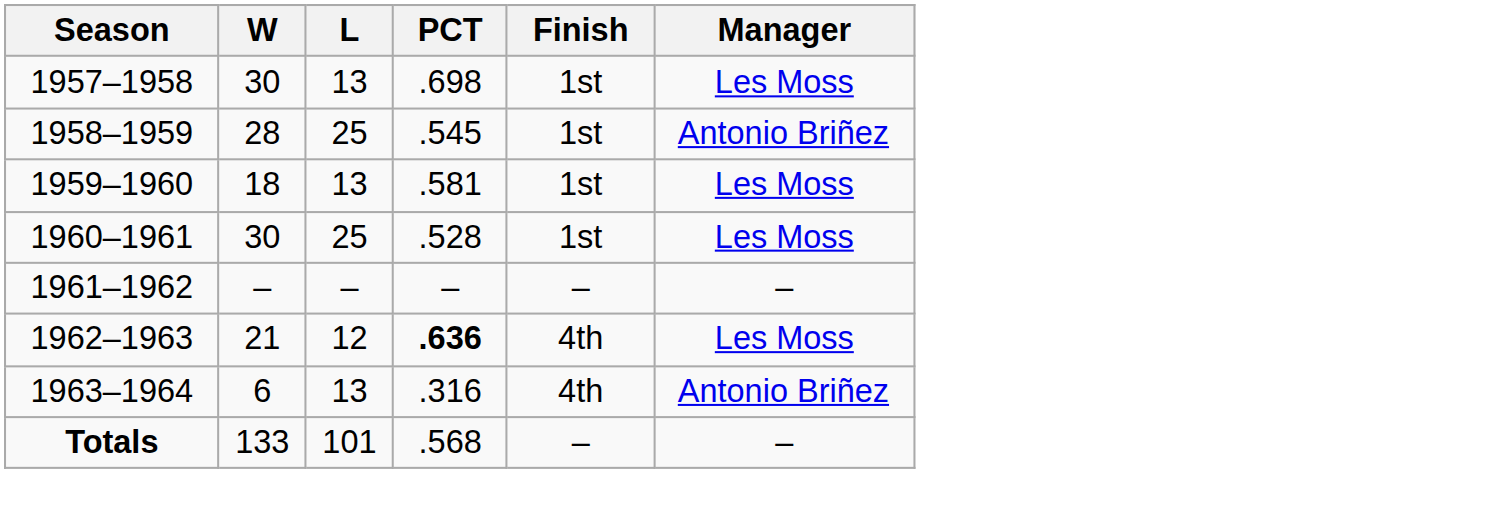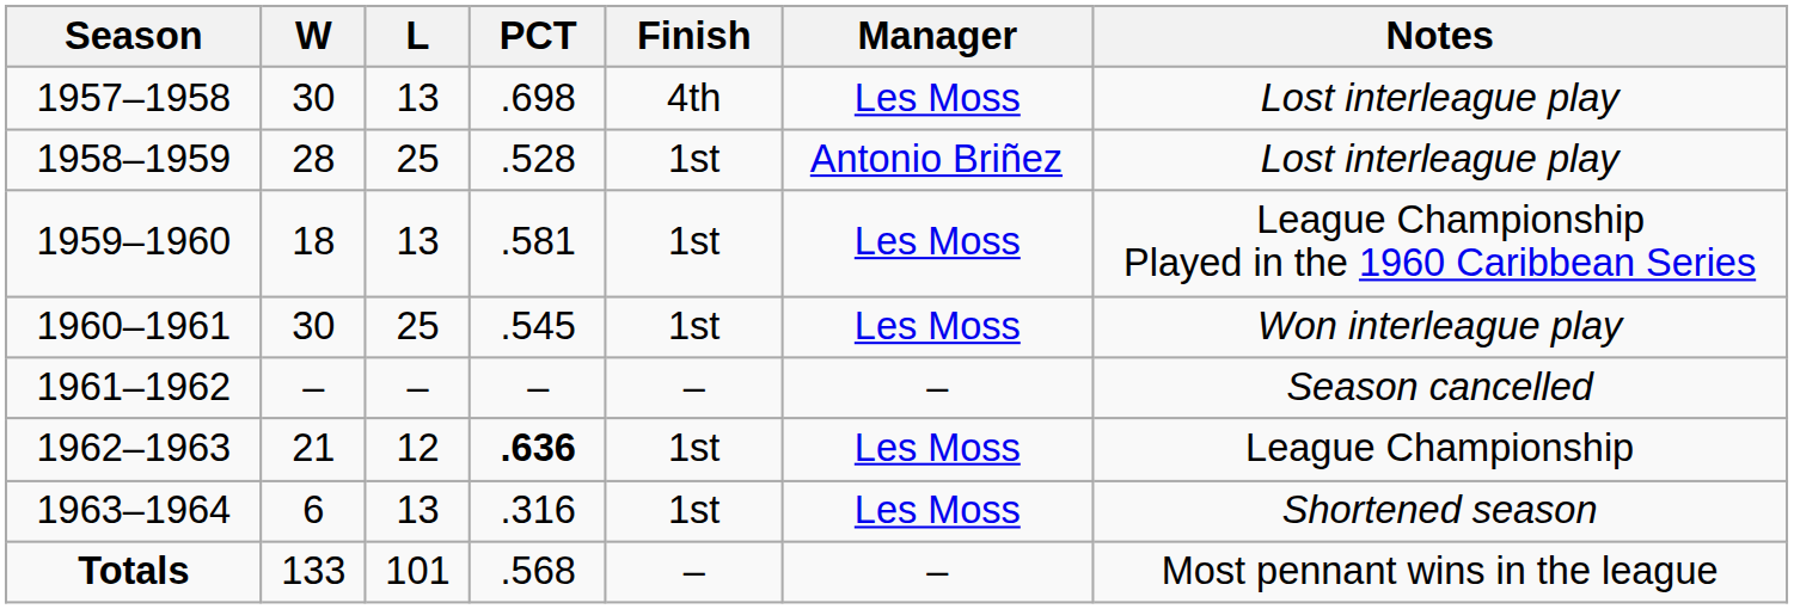+ column: Notes | Lost interleague play | Lost interleague play | League Championship Played in the 1960 Caribbean Series | Won interleague play | Season cancelled | League Championship | Shortened season | Most pennant wins in the league
1957–1958 | Finish: 1st -> 4th
1958–1959 | PCT: .545 -> .528
1960–1961 | PCT: .528 -> .545
1962–1963 | Finish: 4th -> 1st
1963–1964 | Finish: 4th -> 1st
1963–1964 | Manager: Antonio Briñez -> Les Moss
